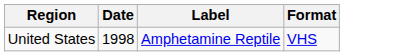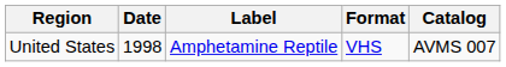+ column: Catalog | AVMS 007
